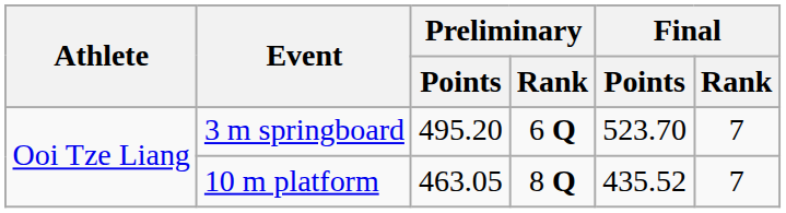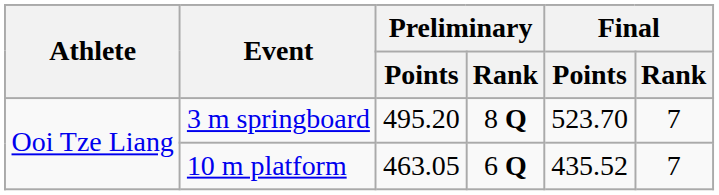3 m springboard | Preliminary / Rank: 6 Q -> 8 Q
10 m platform | Preliminary / Rank: 8 Q -> 6 Q
